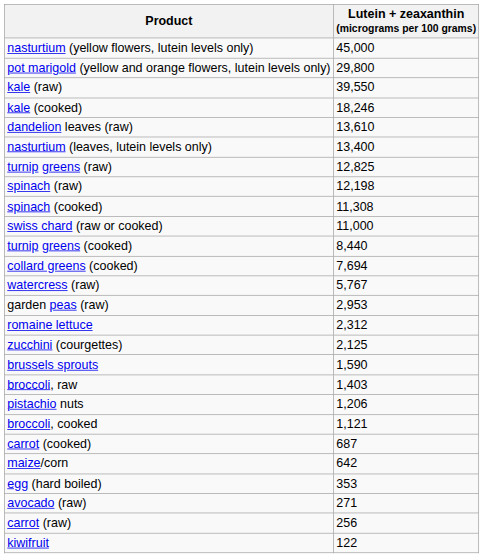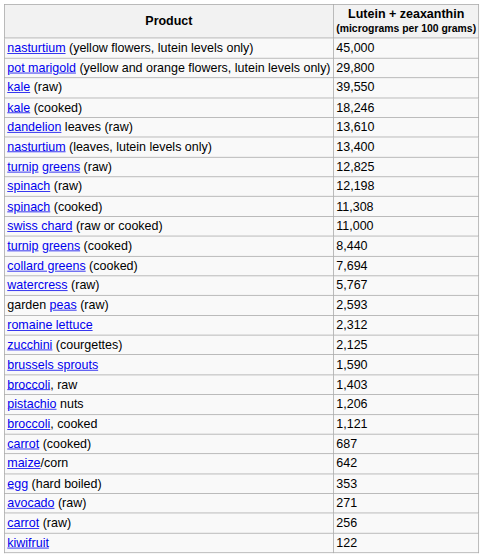garden peas (raw) | Lutein + zeaxanthin (micrograms per 100 grams): 2,953 -> 2,593
